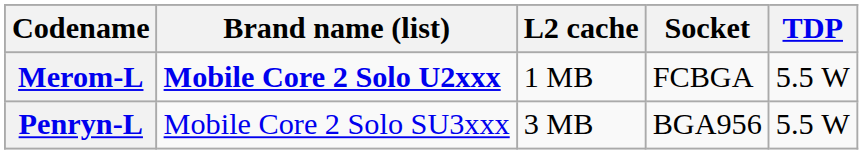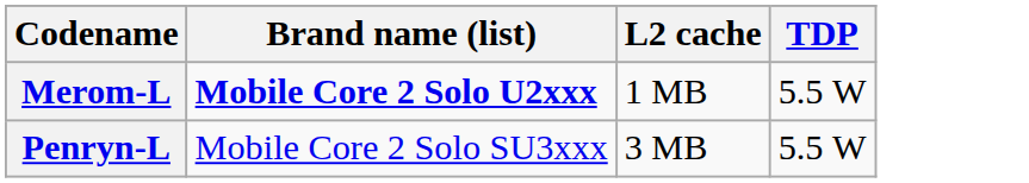- column: Socket | FCBGA | BGA956
